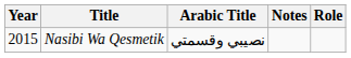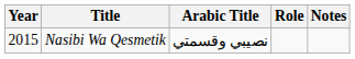columns swapped: Role <-> Notes
